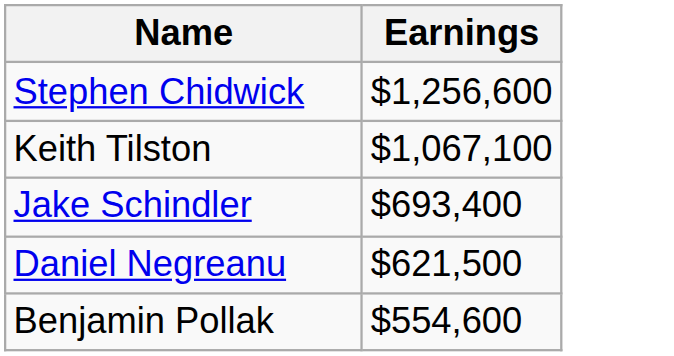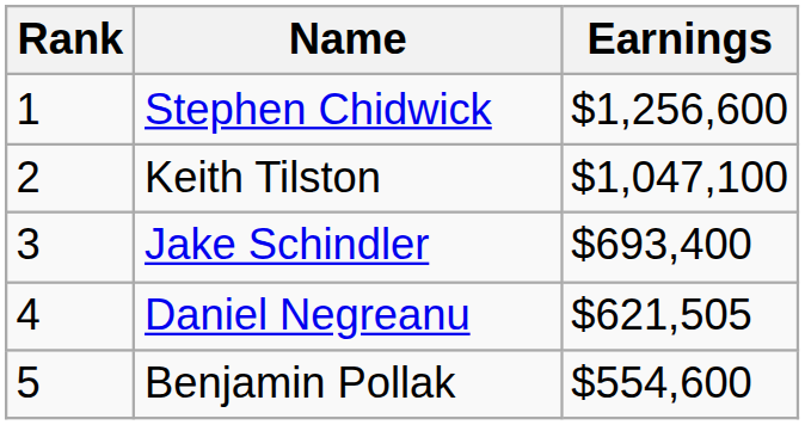+ column: Rank | 1 | 2 | 3 | 4 | 5
Keith Tilston | Earnings: $1,067,100 -> $1,047,100
Daniel Negreanu | Earnings: $621,500 -> $621,505
